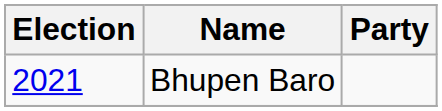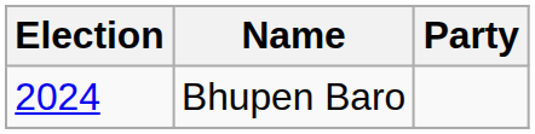Bhupen Baro | Election: 2021 -> 2024
